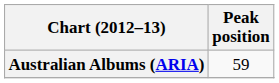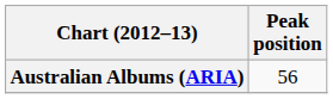Australian Albums (ARIA) | Peak position: 59 -> 56
